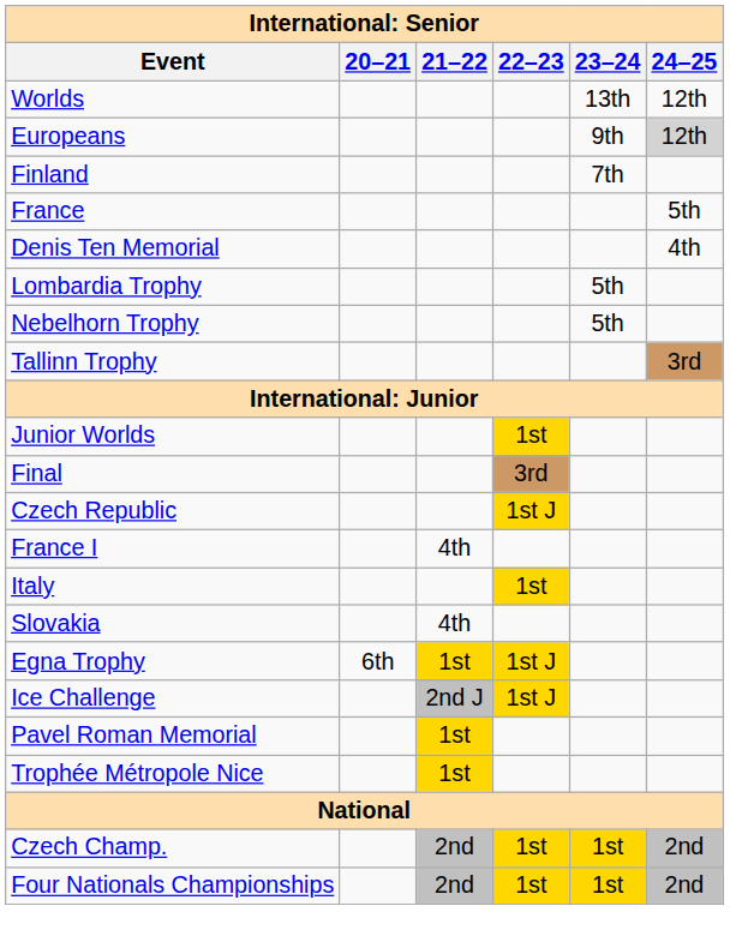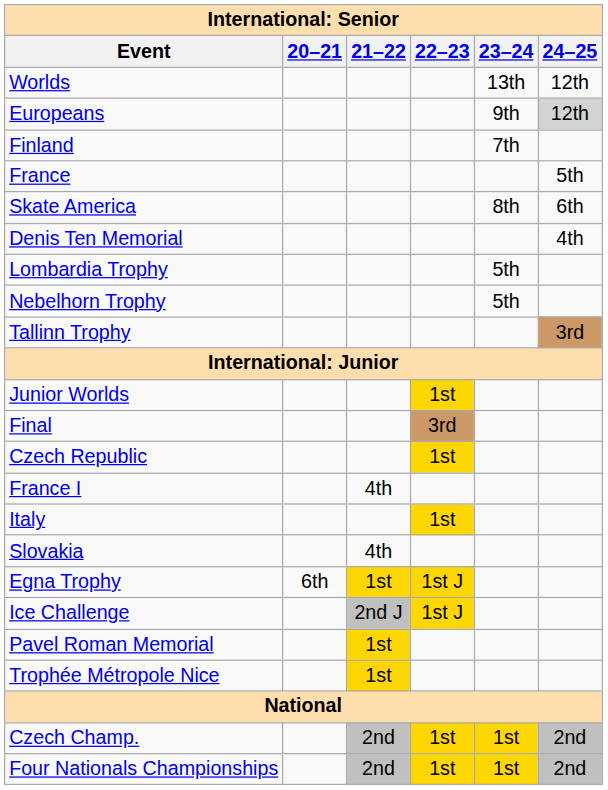+ row: Skate America | 8th | 6th
Czech Republic | 22–23: 1st J -> 1st
